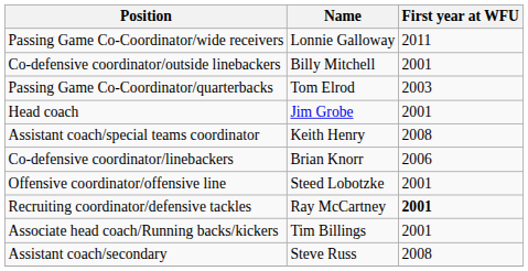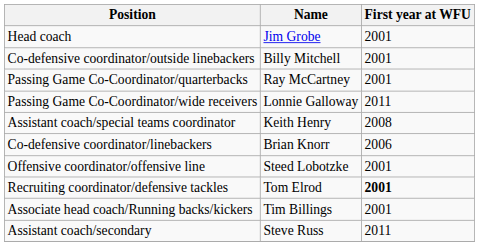rows swapped: Head coach <-> Passing Game Co-Coordinator/wide receivers
Passing Game Co-Coordinator/quarterbacks | Name: Tom Elrod -> Ray McCartney
Passing Game Co-Coordinator/quarterbacks | First year at WFU: 2003 -> 2001
Recruiting coordinator/defensive tackles | Name: Ray McCartney -> Tom Elrod
Assistant coach/secondary | First year at WFU: 2008 -> 2011
